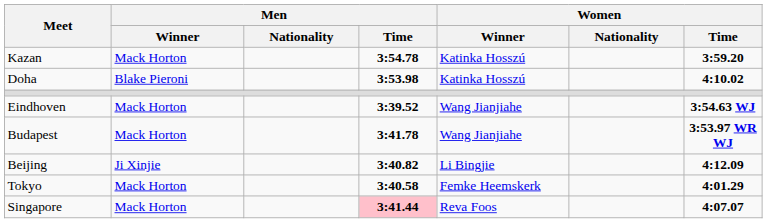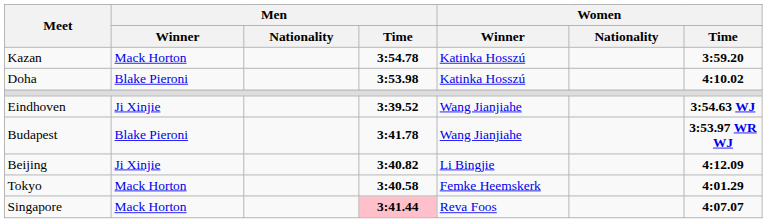Eindhoven | Men / Winner: Mack Horton -> Ji Xinjie
Budapest | Men / Winner: Mack Horton -> Blake Pieroni
